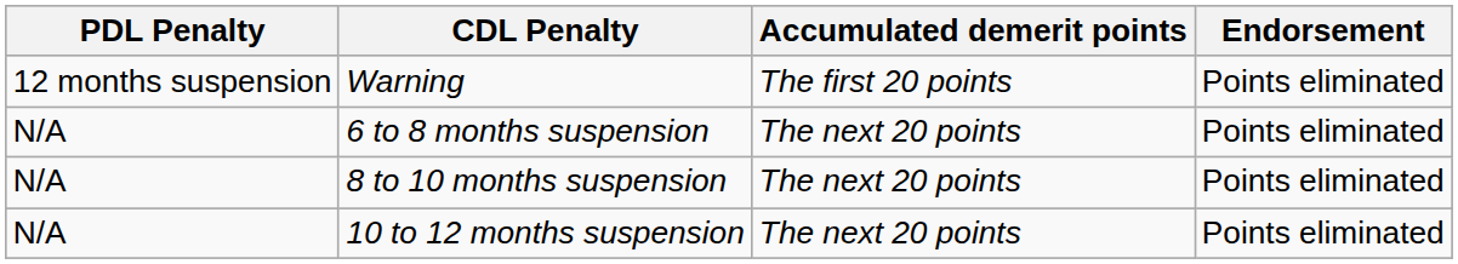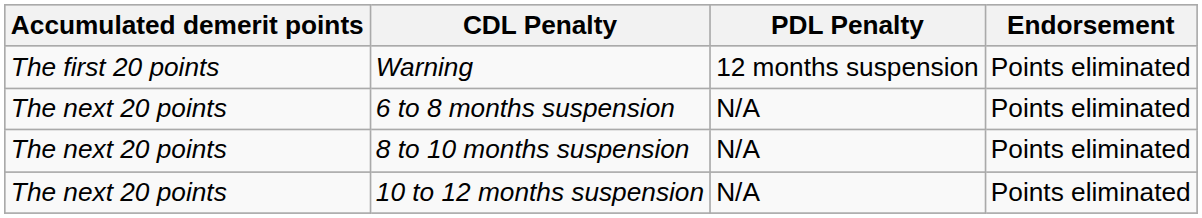columns swapped: Accumulated demerit points <-> PDL Penalty
